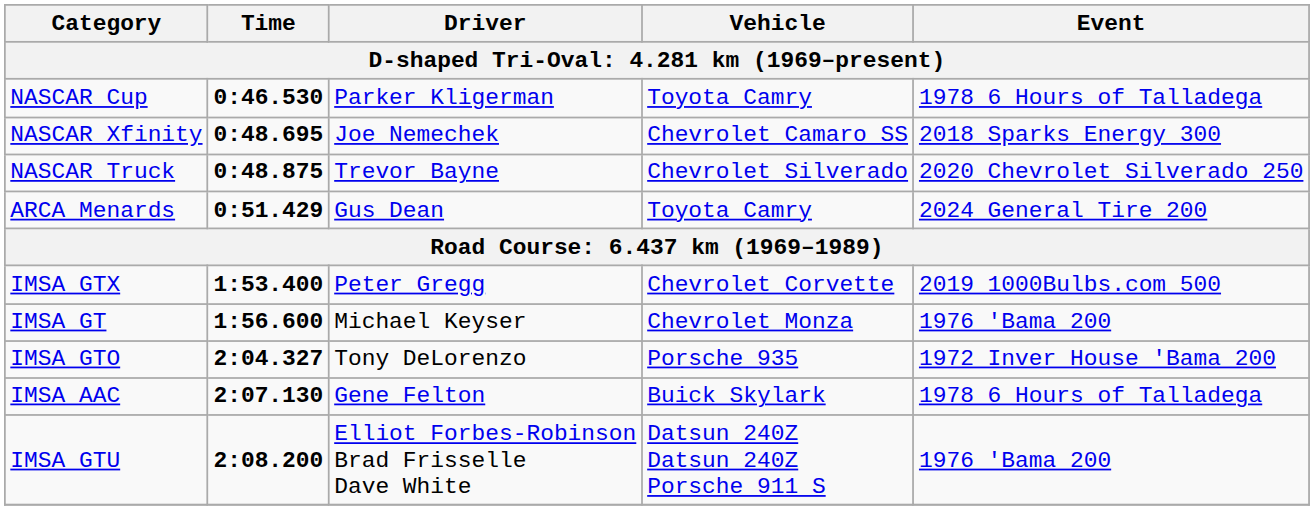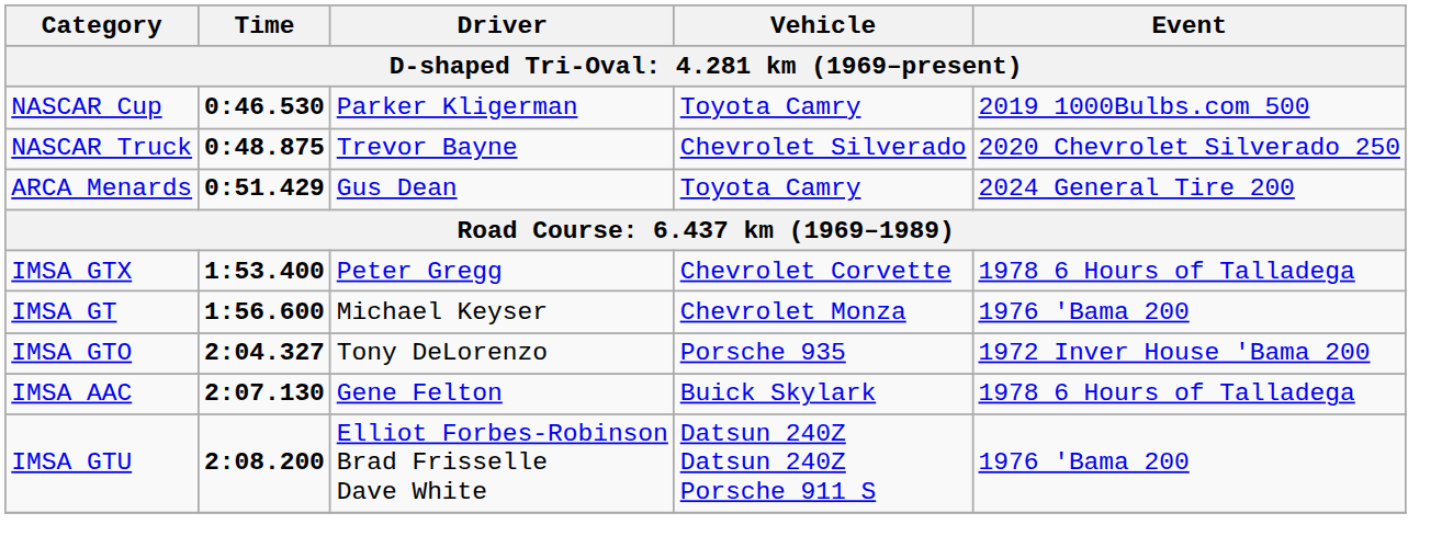NASCAR Cup | Event: 1978 6 Hours of Talladega -> 2019 1000Bulbs.com 500
- row: NASCAR Xfinity | 0:48.695 | Joe Nemechek | Chevrolet Camaro SS | 2018 Sparks Energy 300
IMSA GTX | Event: 2019 1000Bulbs.com 500 -> 1978 6 Hours of Talladega
